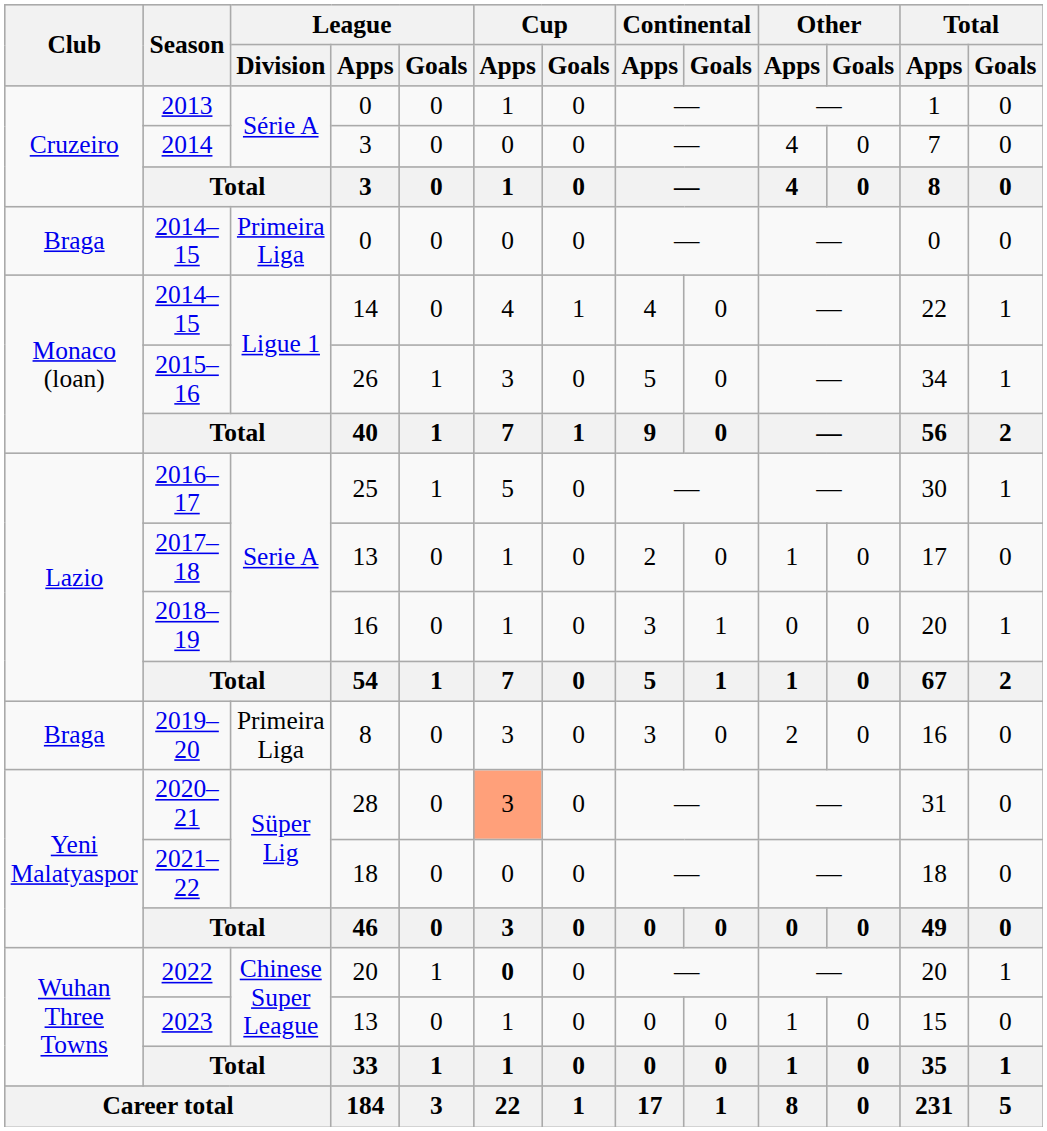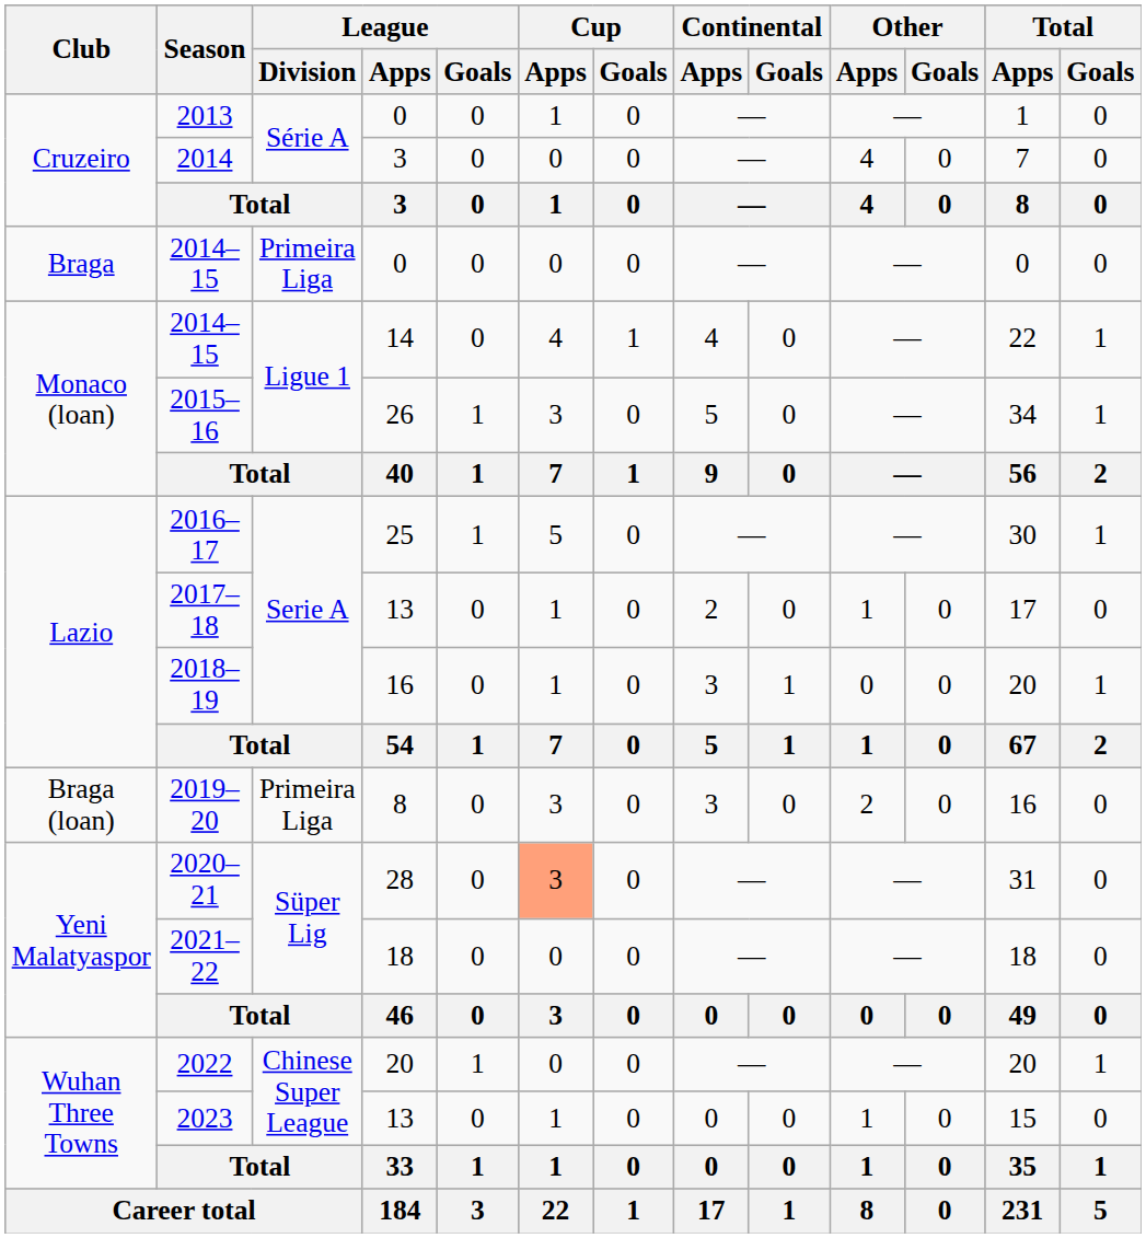2019–20 | Club: Braga -> Braga (loan)
2022 | Cup / Apps: bold -> normal
